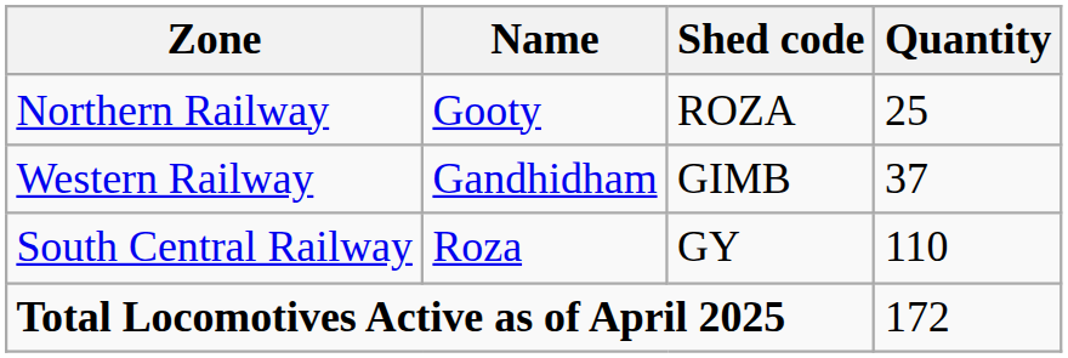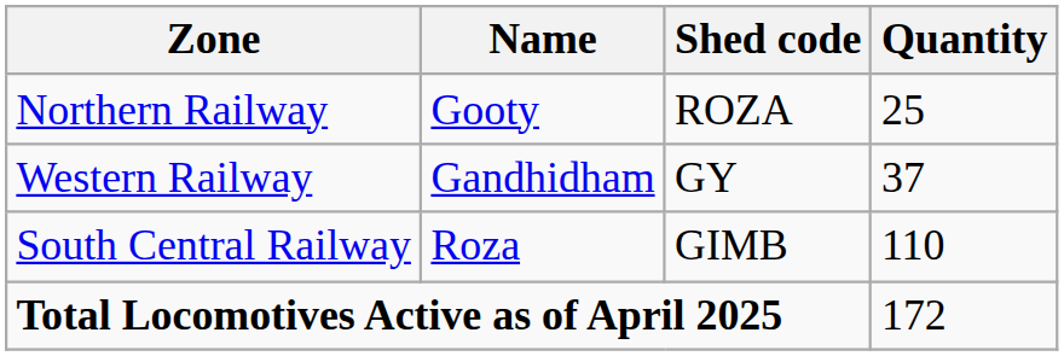Western Railway | Shed code: GIMB -> GY
South Central Railway | Shed code: GY -> GIMB
